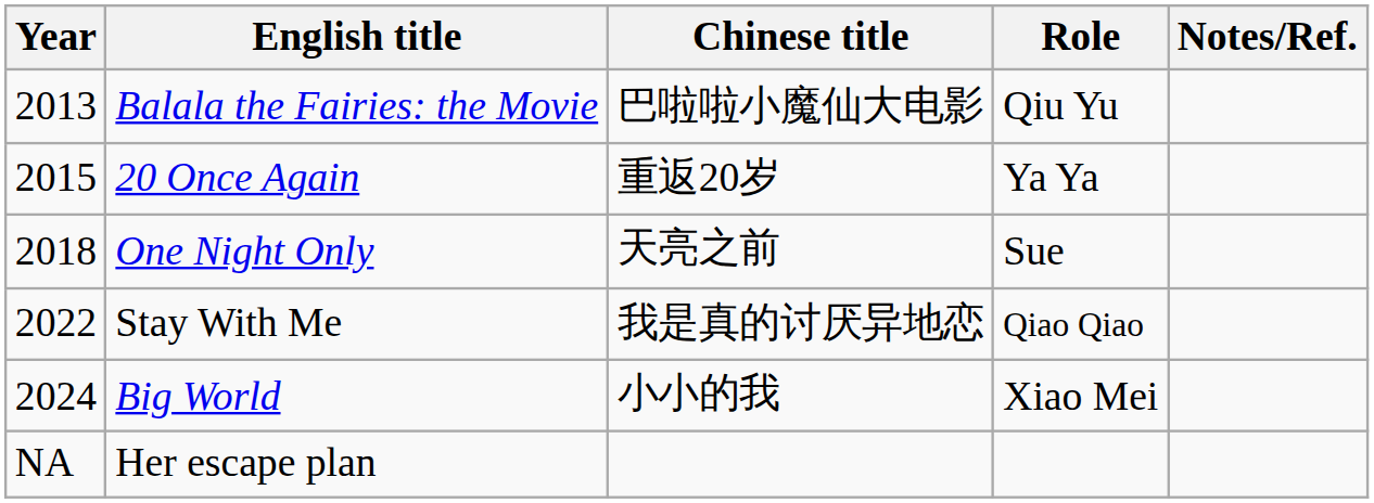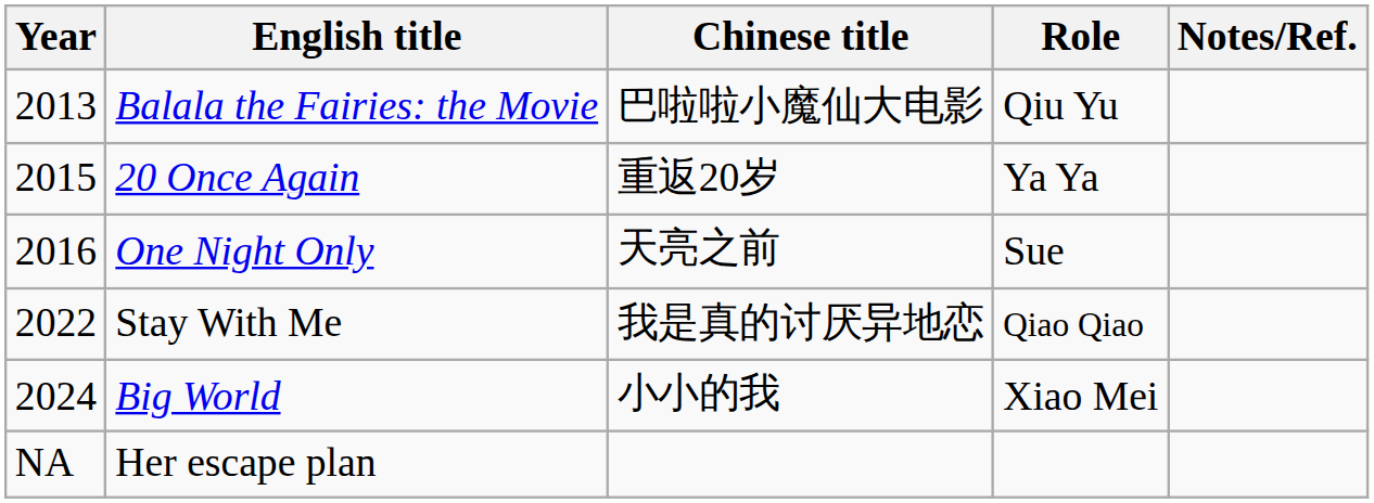One Night Only | Year: 2018 -> 2016
